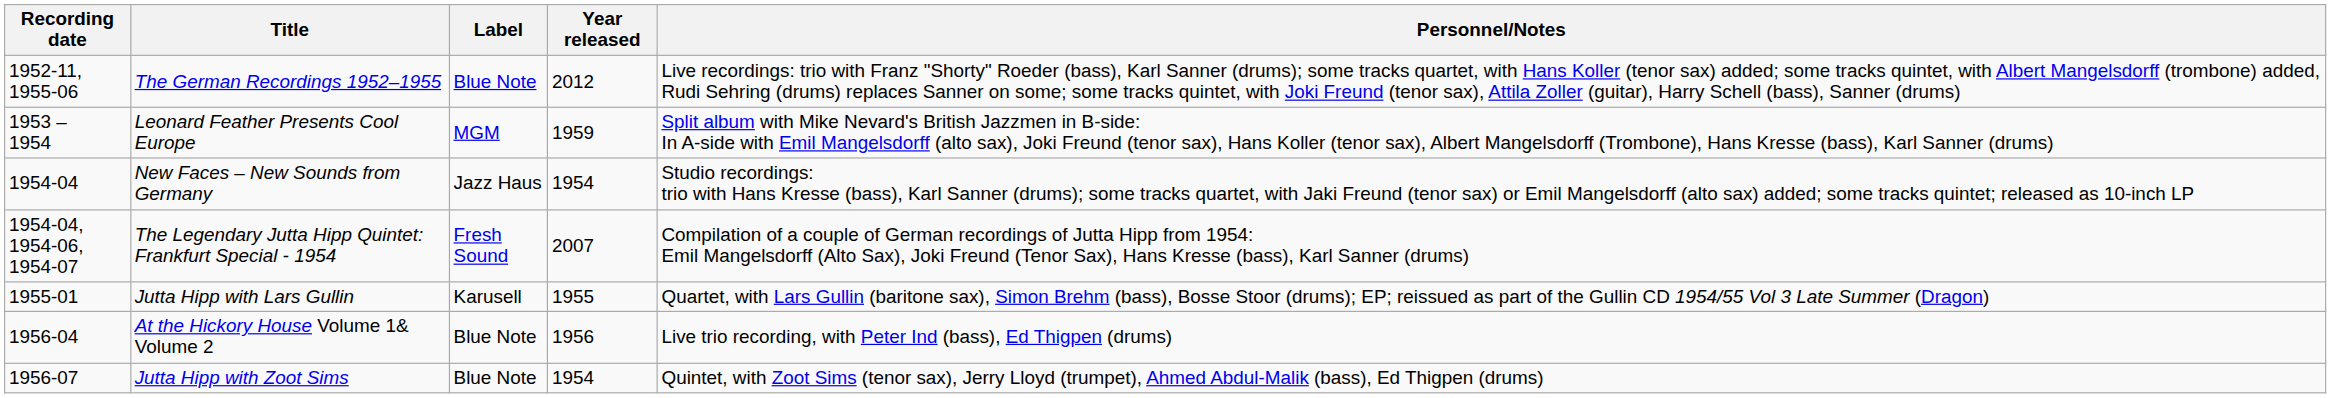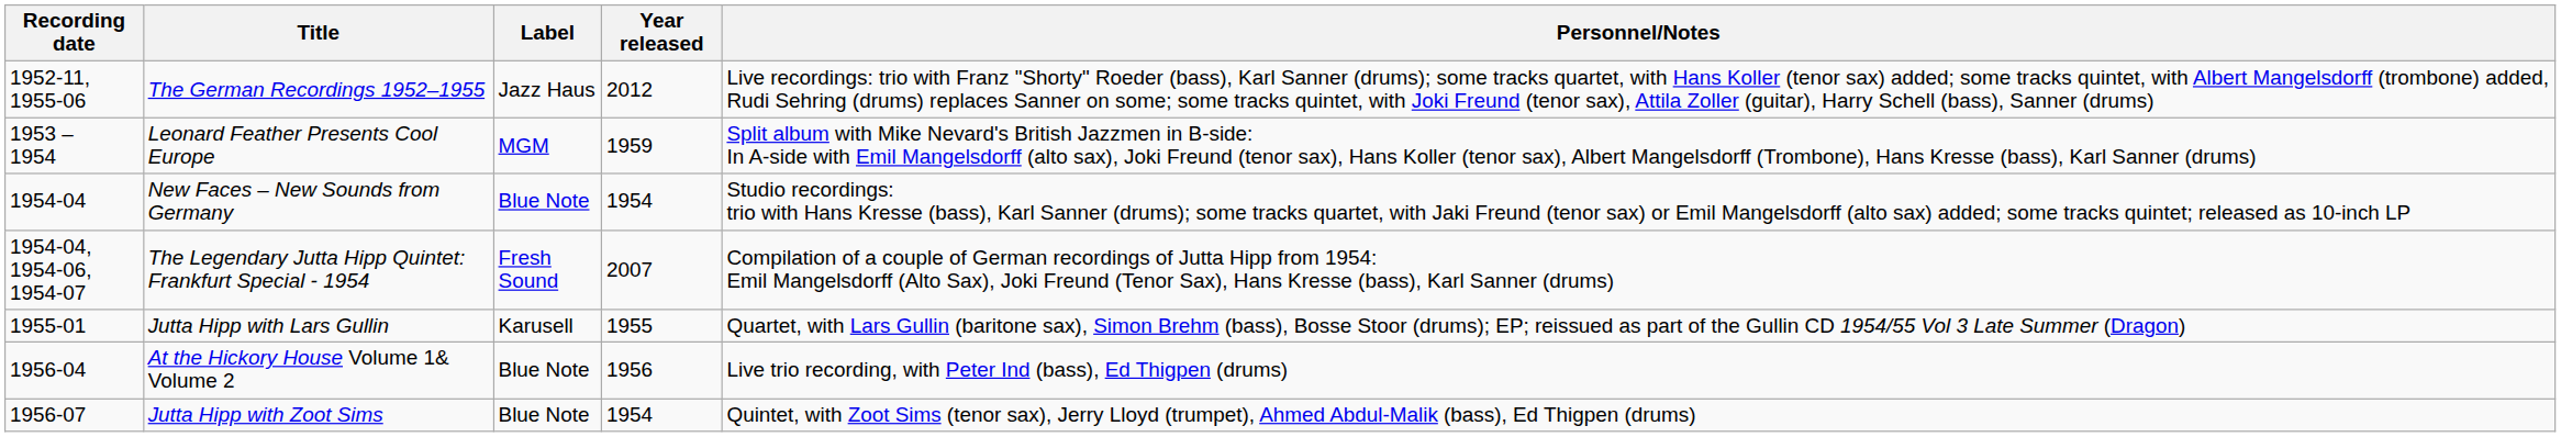The German Recordings 1952–1955 | Label: Blue Note -> Jazz Haus
New Faces – New Sounds from Germany | Label: Jazz Haus -> Blue Note
